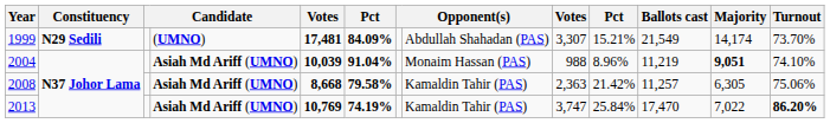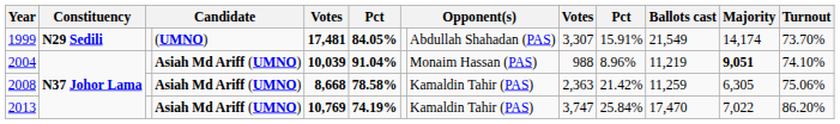1999 | column 6: 84.09% -> 84.05%
1999 | column 10: 15.21% -> 15.91%
2008 | column 6: 79.58% -> 78.58%
2008 | Ballots cast: 11,257 -> 11,259
2013 | Turnout: bold -> normal
